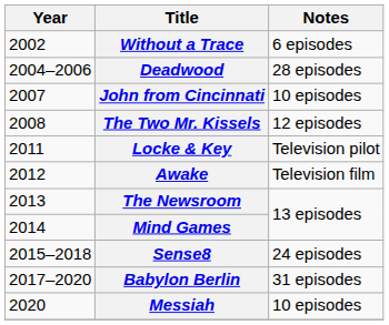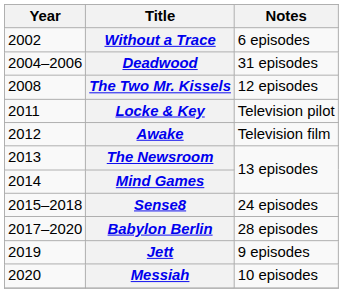Deadwood | Notes: 28 episodes -> 31 episodes
- row: 2007 | John from Cincinnati | 10 episodes
Babylon Berlin | Notes: 31 episodes -> 28 episodes
+ row: 2019 | Jett | 9 episodes
